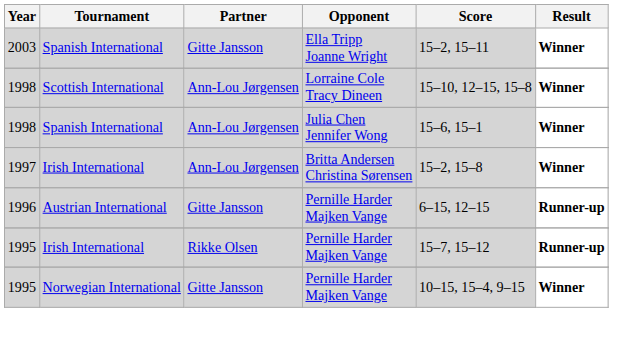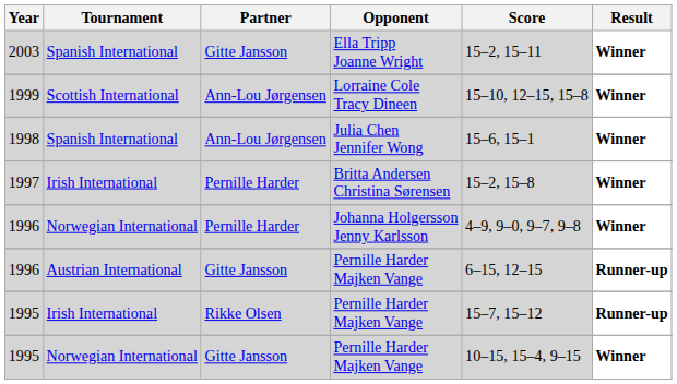Lorraine Cole Tracy Dineen | Year: 1998 -> 1999
Britta Andersen Christina Sørensen | Partner: Ann-Lou Jørgensen -> Pernille Harder
+ row: 1996 | Norwegian International | Pernille Harder | Johanna Holgersson Jenny Karlsson | 4–9, 9–0, 9–7, 9–8 | Winner
